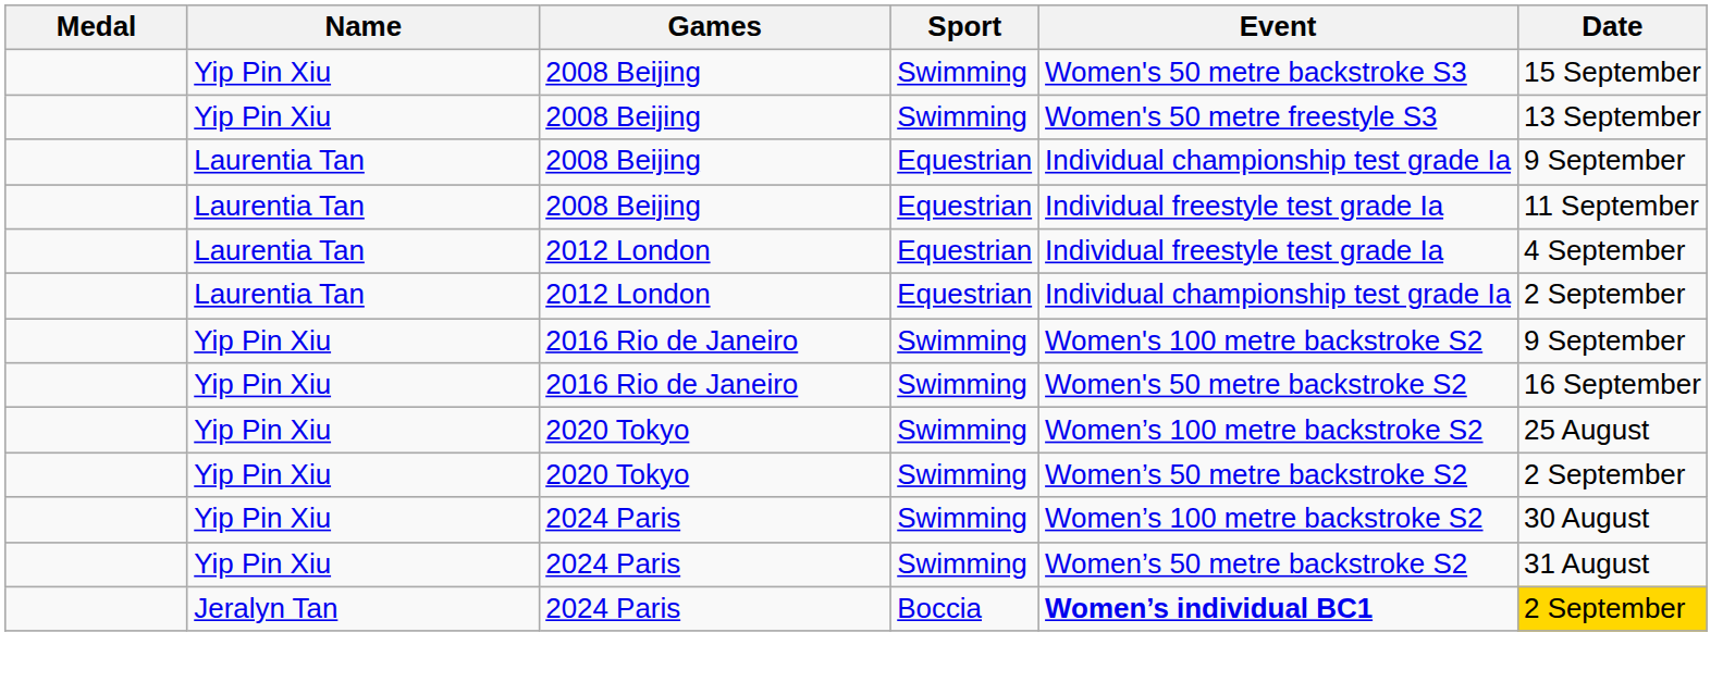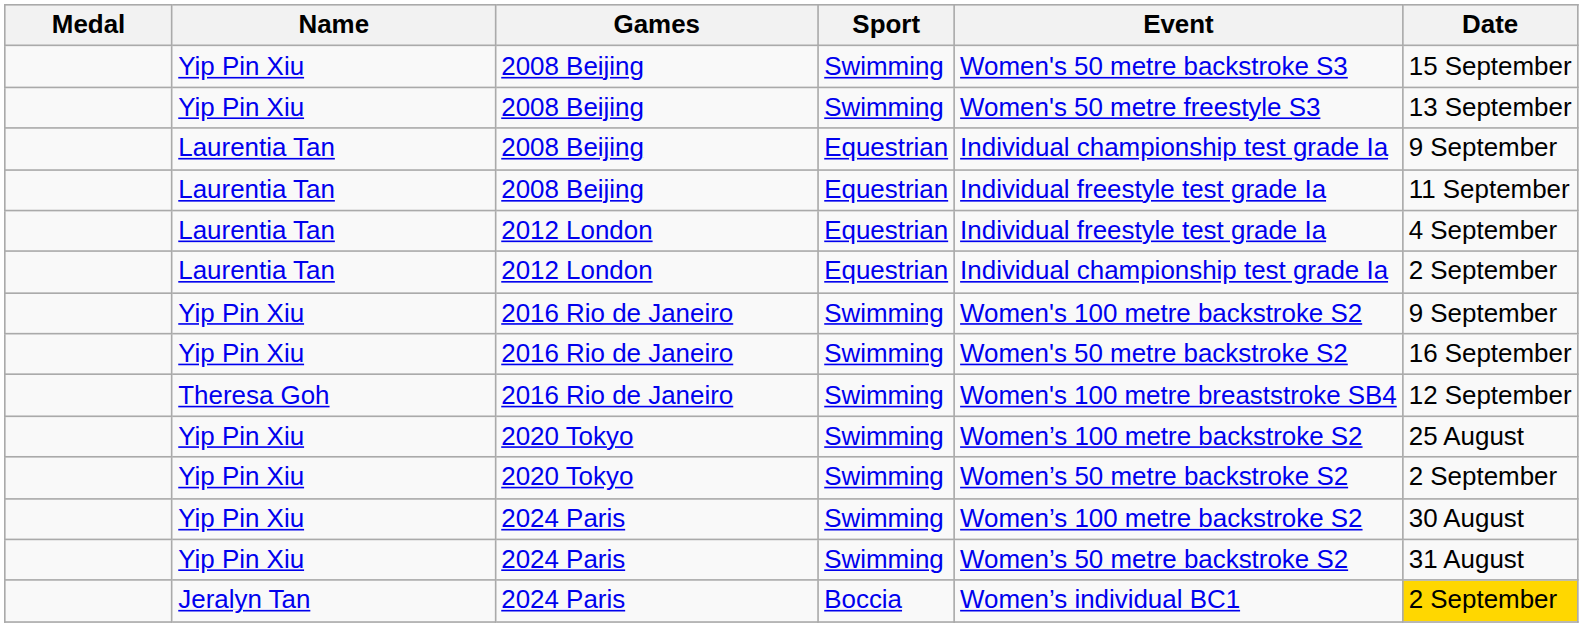+ row: Theresa Goh | 2016 Rio de Janeiro | Swimming | Women's 100 metre breaststroke SB4 | 12 September
Jeralyn Tan / 2024 Paris | Event: bold -> normal
